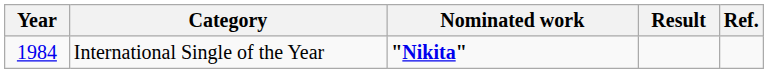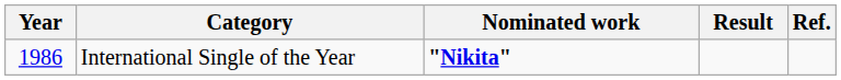International Single of the Year | Year: 1984 -> 1986
